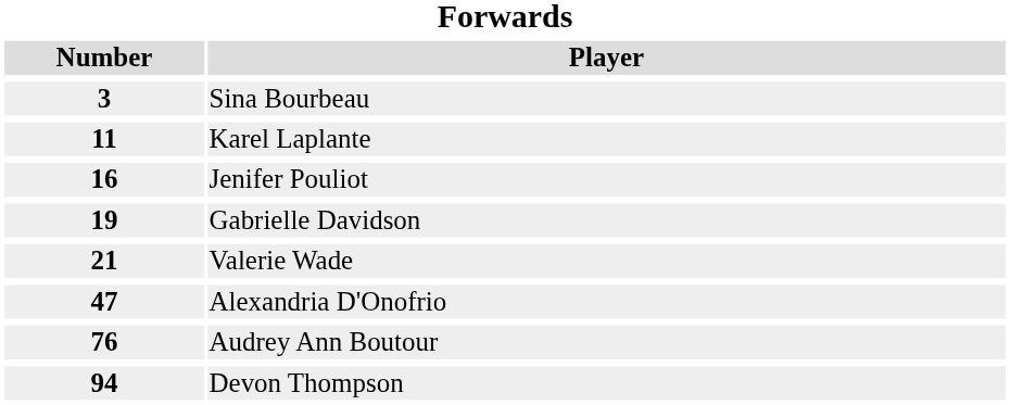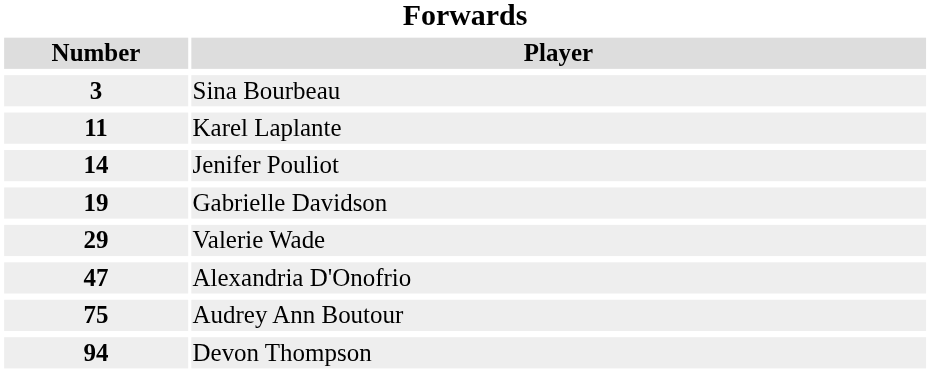Jenifer Pouliot | Number: 16 -> 14
Valerie Wade | Number: 21 -> 29
Audrey Ann Boutour | Number: 76 -> 75
